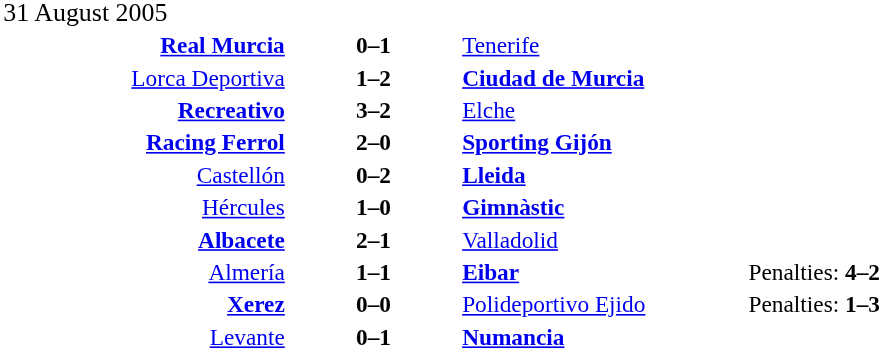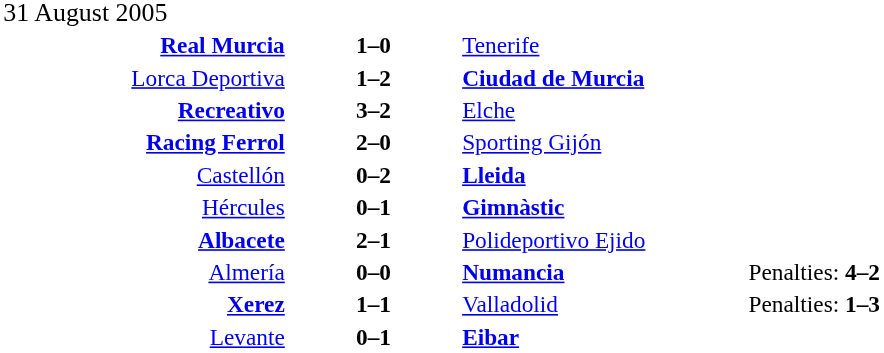Real Murcia | column 2: 0–1 -> 1–0
Racing Ferrol | column 3: bold -> normal
Hércules | column 2: 1–0 -> 0–1
Albacete | column 3: Valladolid -> Polideportivo Ejido
Almería | column 2: 1–1 -> 0–0
Almería | column 3: Eibar -> Numancia
Xerez | column 2: 0–0 -> 1–1
Xerez | column 3: Polideportivo Ejido -> Valladolid
Levante | column 3: Numancia -> Eibar
